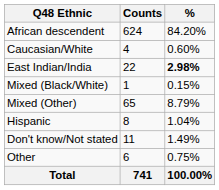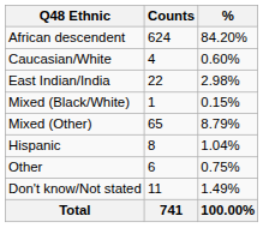East Indian/India | %: bold -> normal
rows swapped: Other <-> Don't know/Not stated
